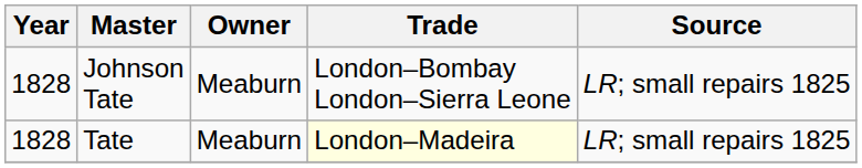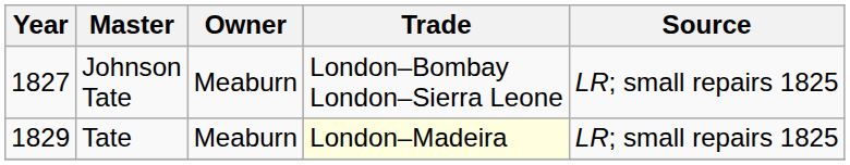Johnson Tate | Year: 1828 -> 1827
Tate | Year: 1828 -> 1829
